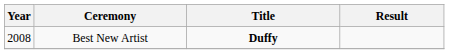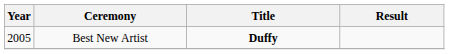Best New Artist | Year: 2008 -> 2005
